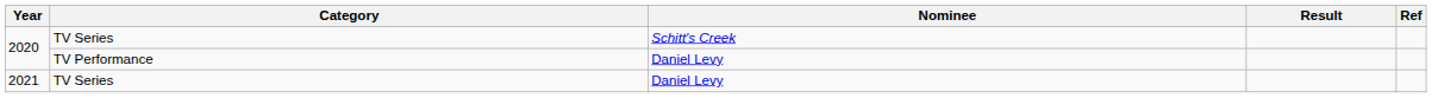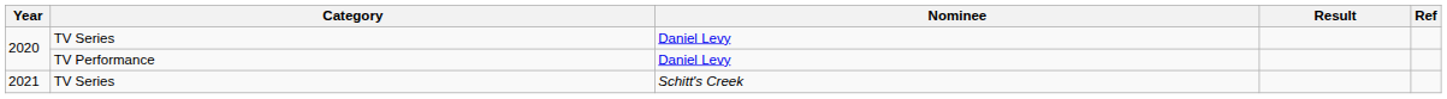2020 / TV Series | Nominee: Schitt's Creek -> Daniel Levy
2021 | Nominee: Daniel Levy -> Schitt's Creek
